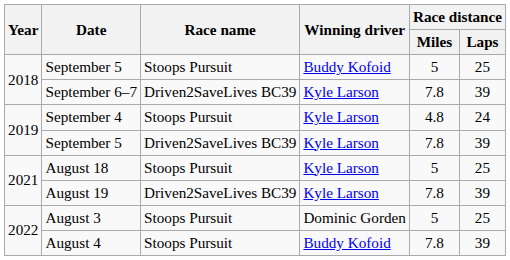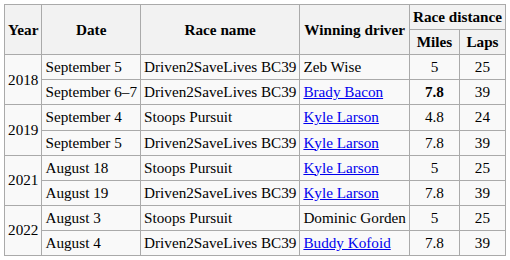2018 / September 5 | Race name: Stoops Pursuit -> Driven2SaveLives BC39
2018 / September 5 | Winning driver: Buddy Kofoid -> Zeb Wise
September 6–7 | Winning driver: Kyle Larson -> Brady Bacon
September 6–7 | Race distance / Miles: normal -> bold
August 4 | Race name: Stoops Pursuit -> Driven2SaveLives BC39
